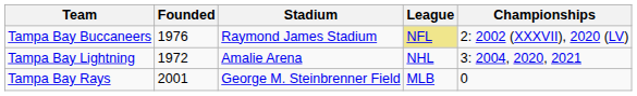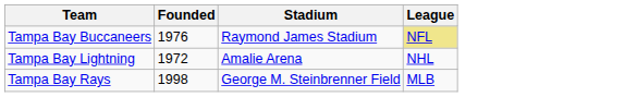- column: Championships | 2: 2002 (XXXVII), 2020 (LV) | 3: 2004, 2020, 2021 | 0
Tampa Bay Rays | Founded: 2001 -> 1998
